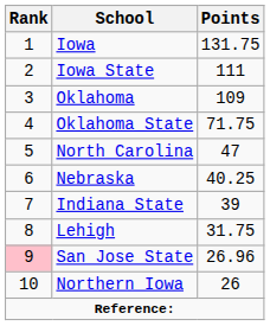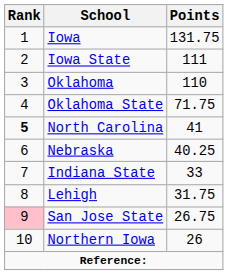Oklahoma | Points: 109 -> 110
North Carolina | Rank: normal -> bold
North Carolina | Points: 47 -> 41
Indiana State | Points: 39 -> 33
San Jose State | Points: 26.96 -> 26.75
